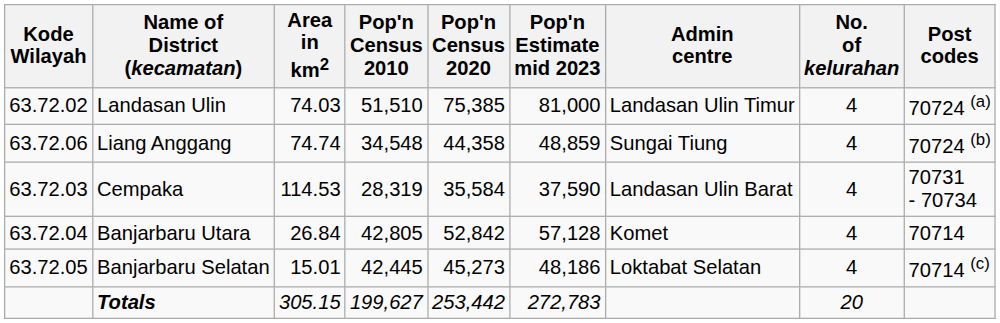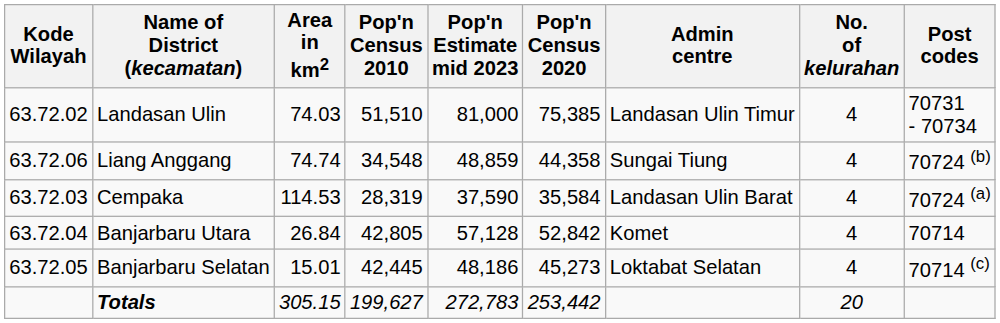columns swapped: Pop'n Census 2020 <-> Pop'n Estimate mid 2023
Landasan Ulin | Post codes: 70724 (a) -> 70731 - 70734
Cempaka | Post codes: 70731 - 70734 -> 70724 (a)
